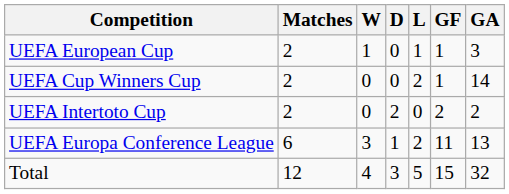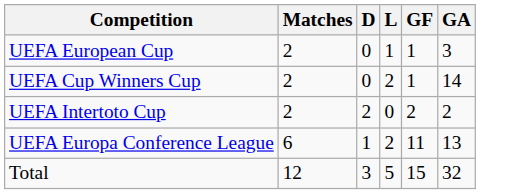- column: W | 1 | 0 | 0 | 3 | 4
